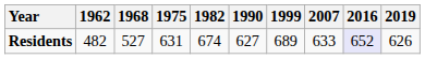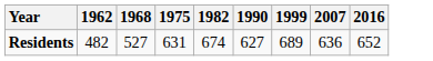- column: 2019 | 626
Residents | 2007: 633 -> 636
Residents | 2016: lavender background -> no background
